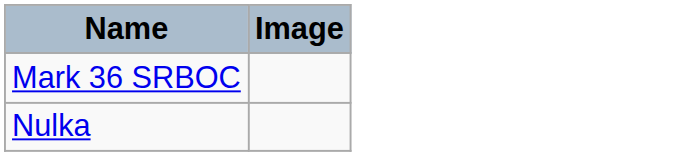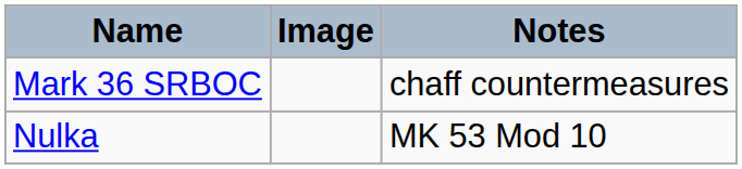+ column: Notes | chaff countermeasures | MK 53 Mod 10
